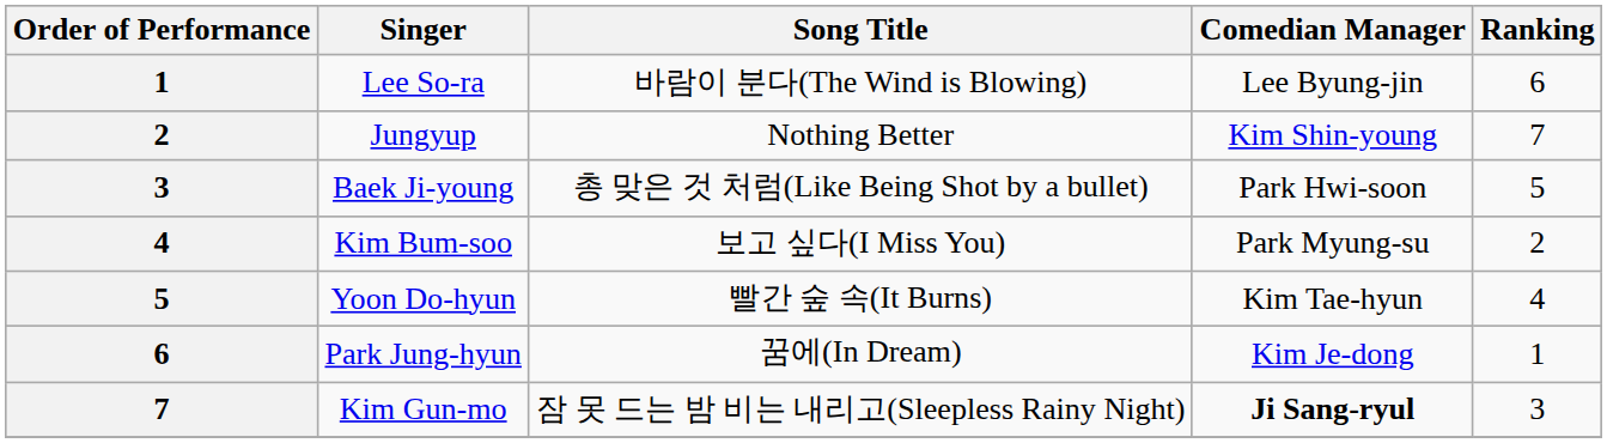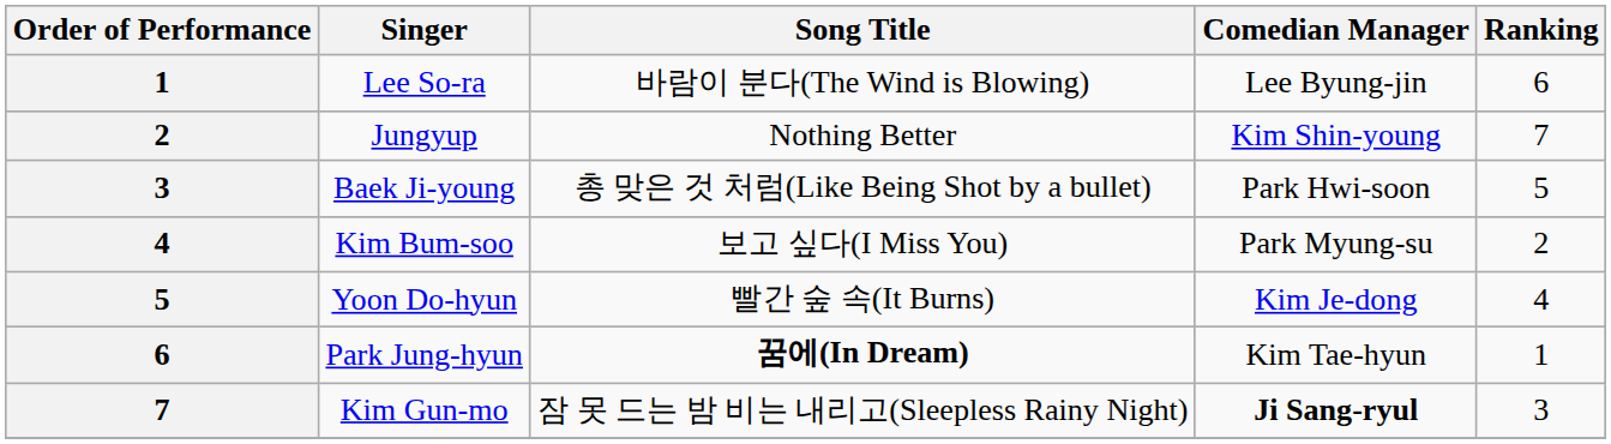Yoon Do-hyun | Comedian Manager: Kim Tae-hyun -> Kim Je-dong
Park Jung-hyun | Song Title: normal -> bold
Park Jung-hyun | Comedian Manager: Kim Je-dong -> Kim Tae-hyun
